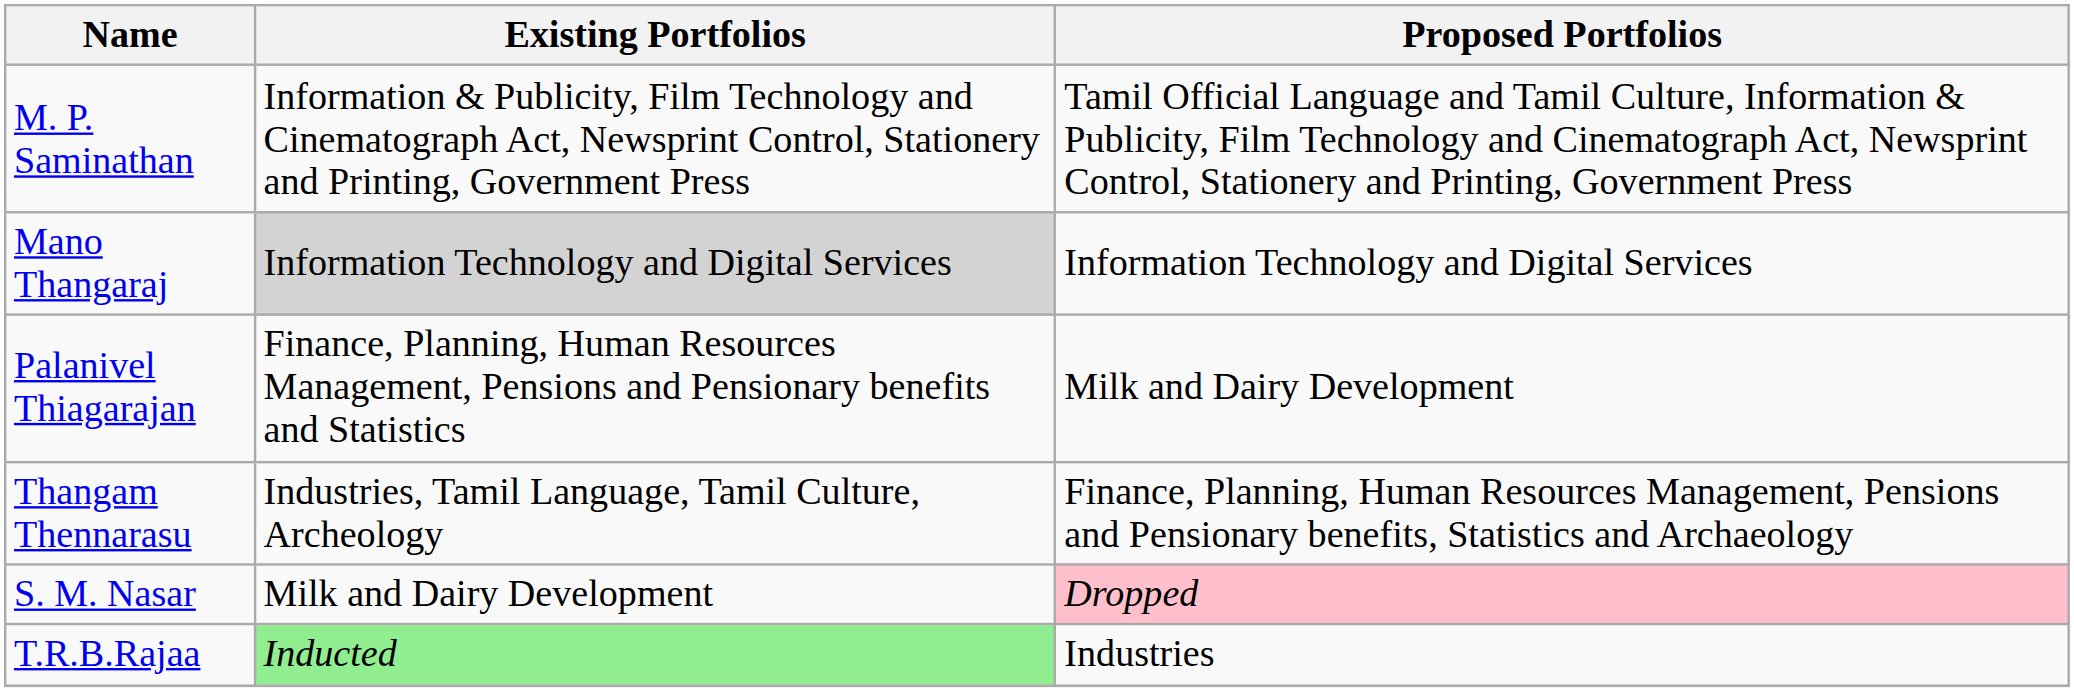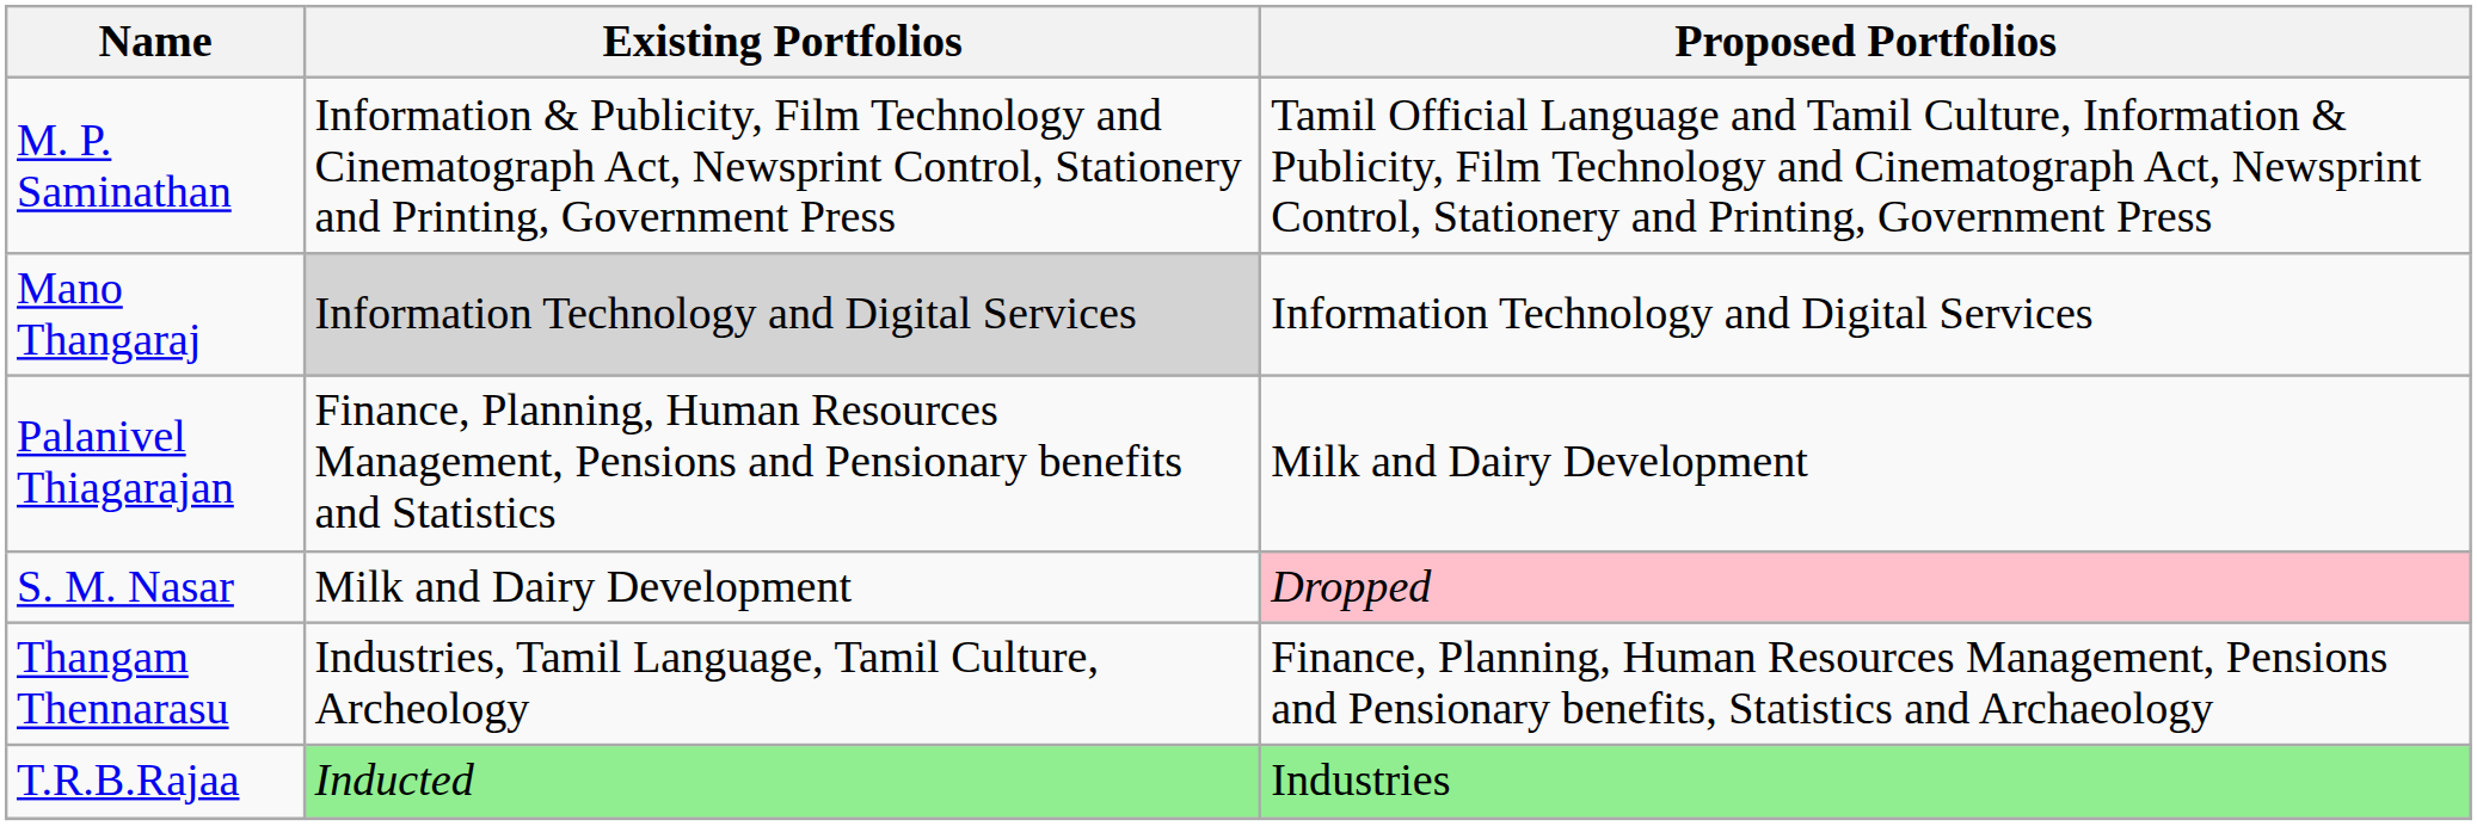rows swapped: Thangam Thennarasu <-> S. M. Nasar
T.R.B.Rajaa | Proposed Portfolios: no background -> lightgreen background
